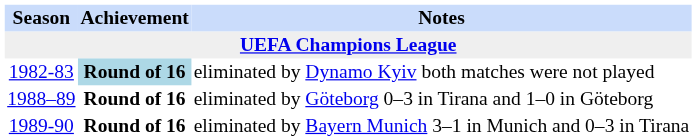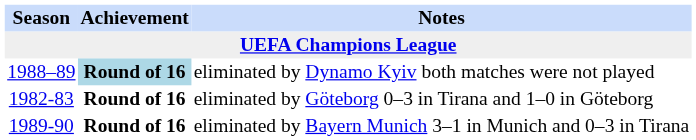eliminated by Dynamo Kyiv both matches were not played | Season: 1982-83 -> 1988–89
eliminated by Göteborg 0–3 in Tirana and 1–0 in Göteborg | Season: 1988–89 -> 1982-83
